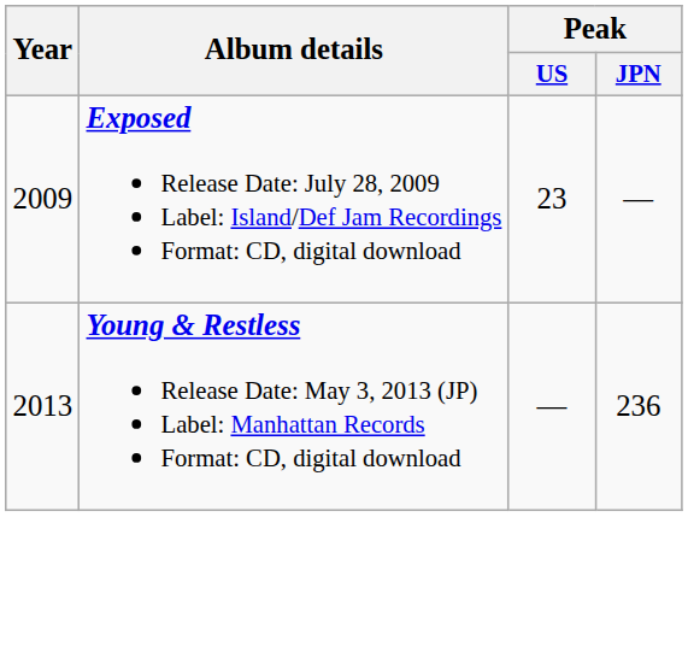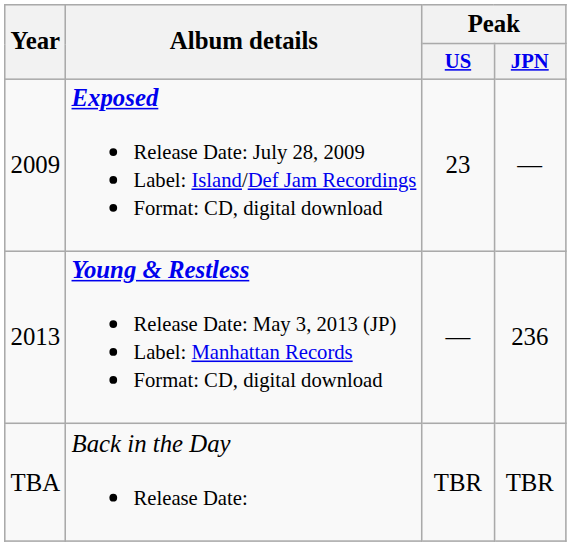+ row: TBA | Back in the Day Release Date: | TBR | TBR
